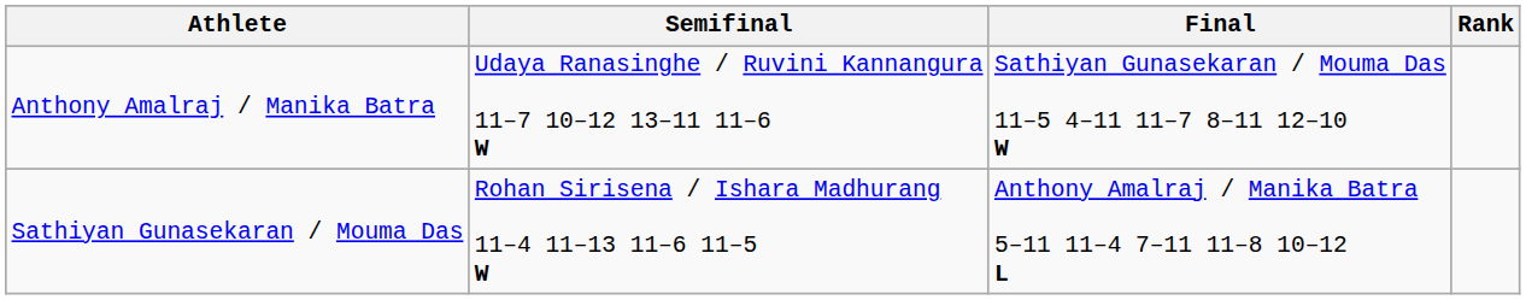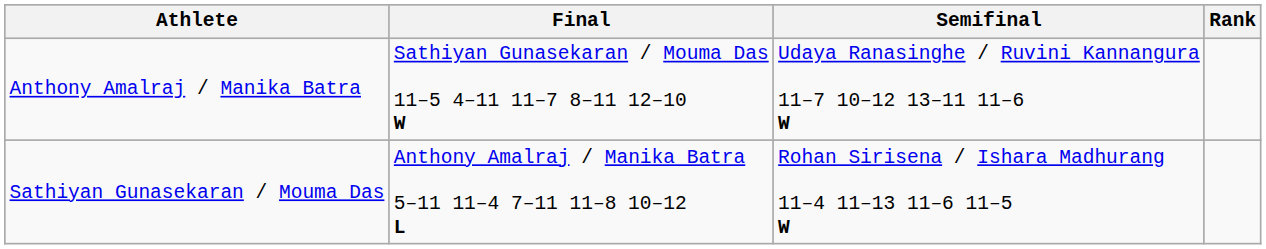columns swapped: Semifinal <-> Final
